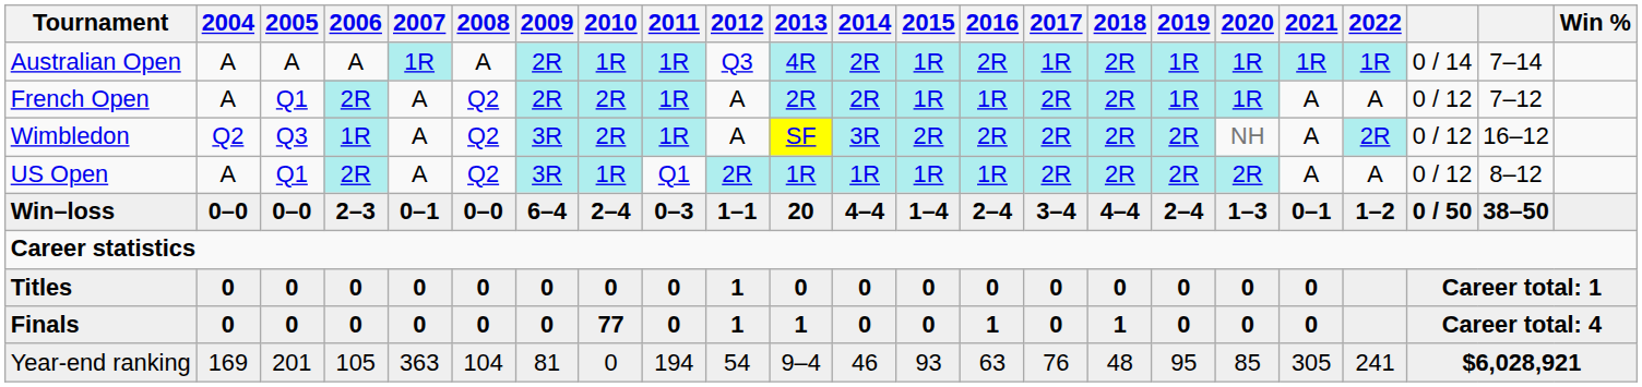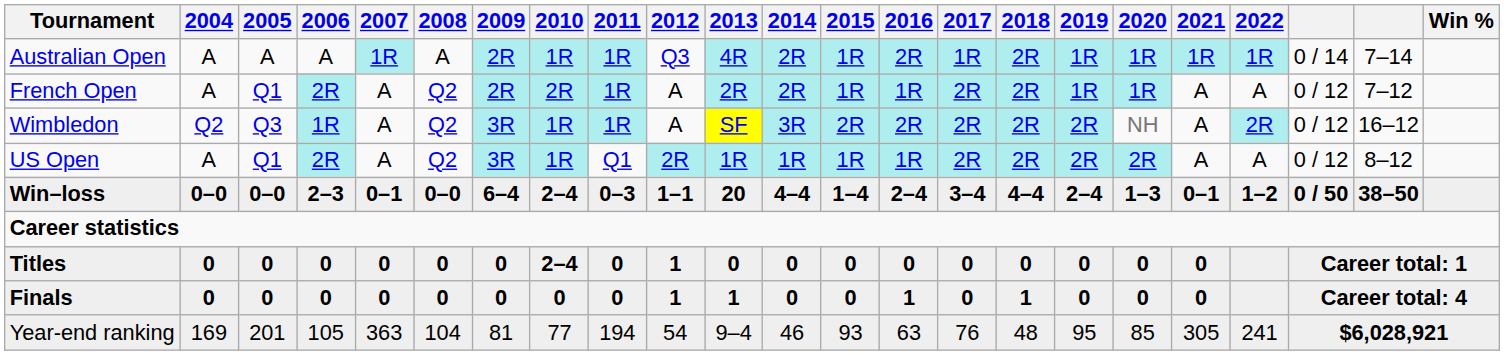Wimbledon | 2010: 2R -> 1R
Titles | 2010: 0 -> 2–4
Finals | 2010: 77 -> 0
Year-end ranking | 2010: 0 -> 77
